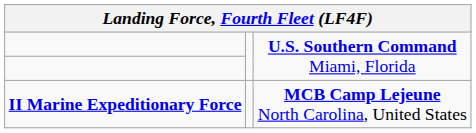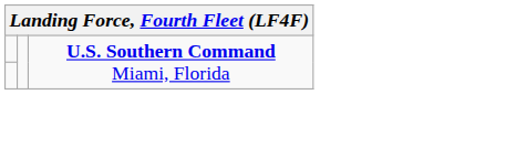- row: II Marine Expeditionary Force | MCB Camp Lejeune North Carolina, United States
